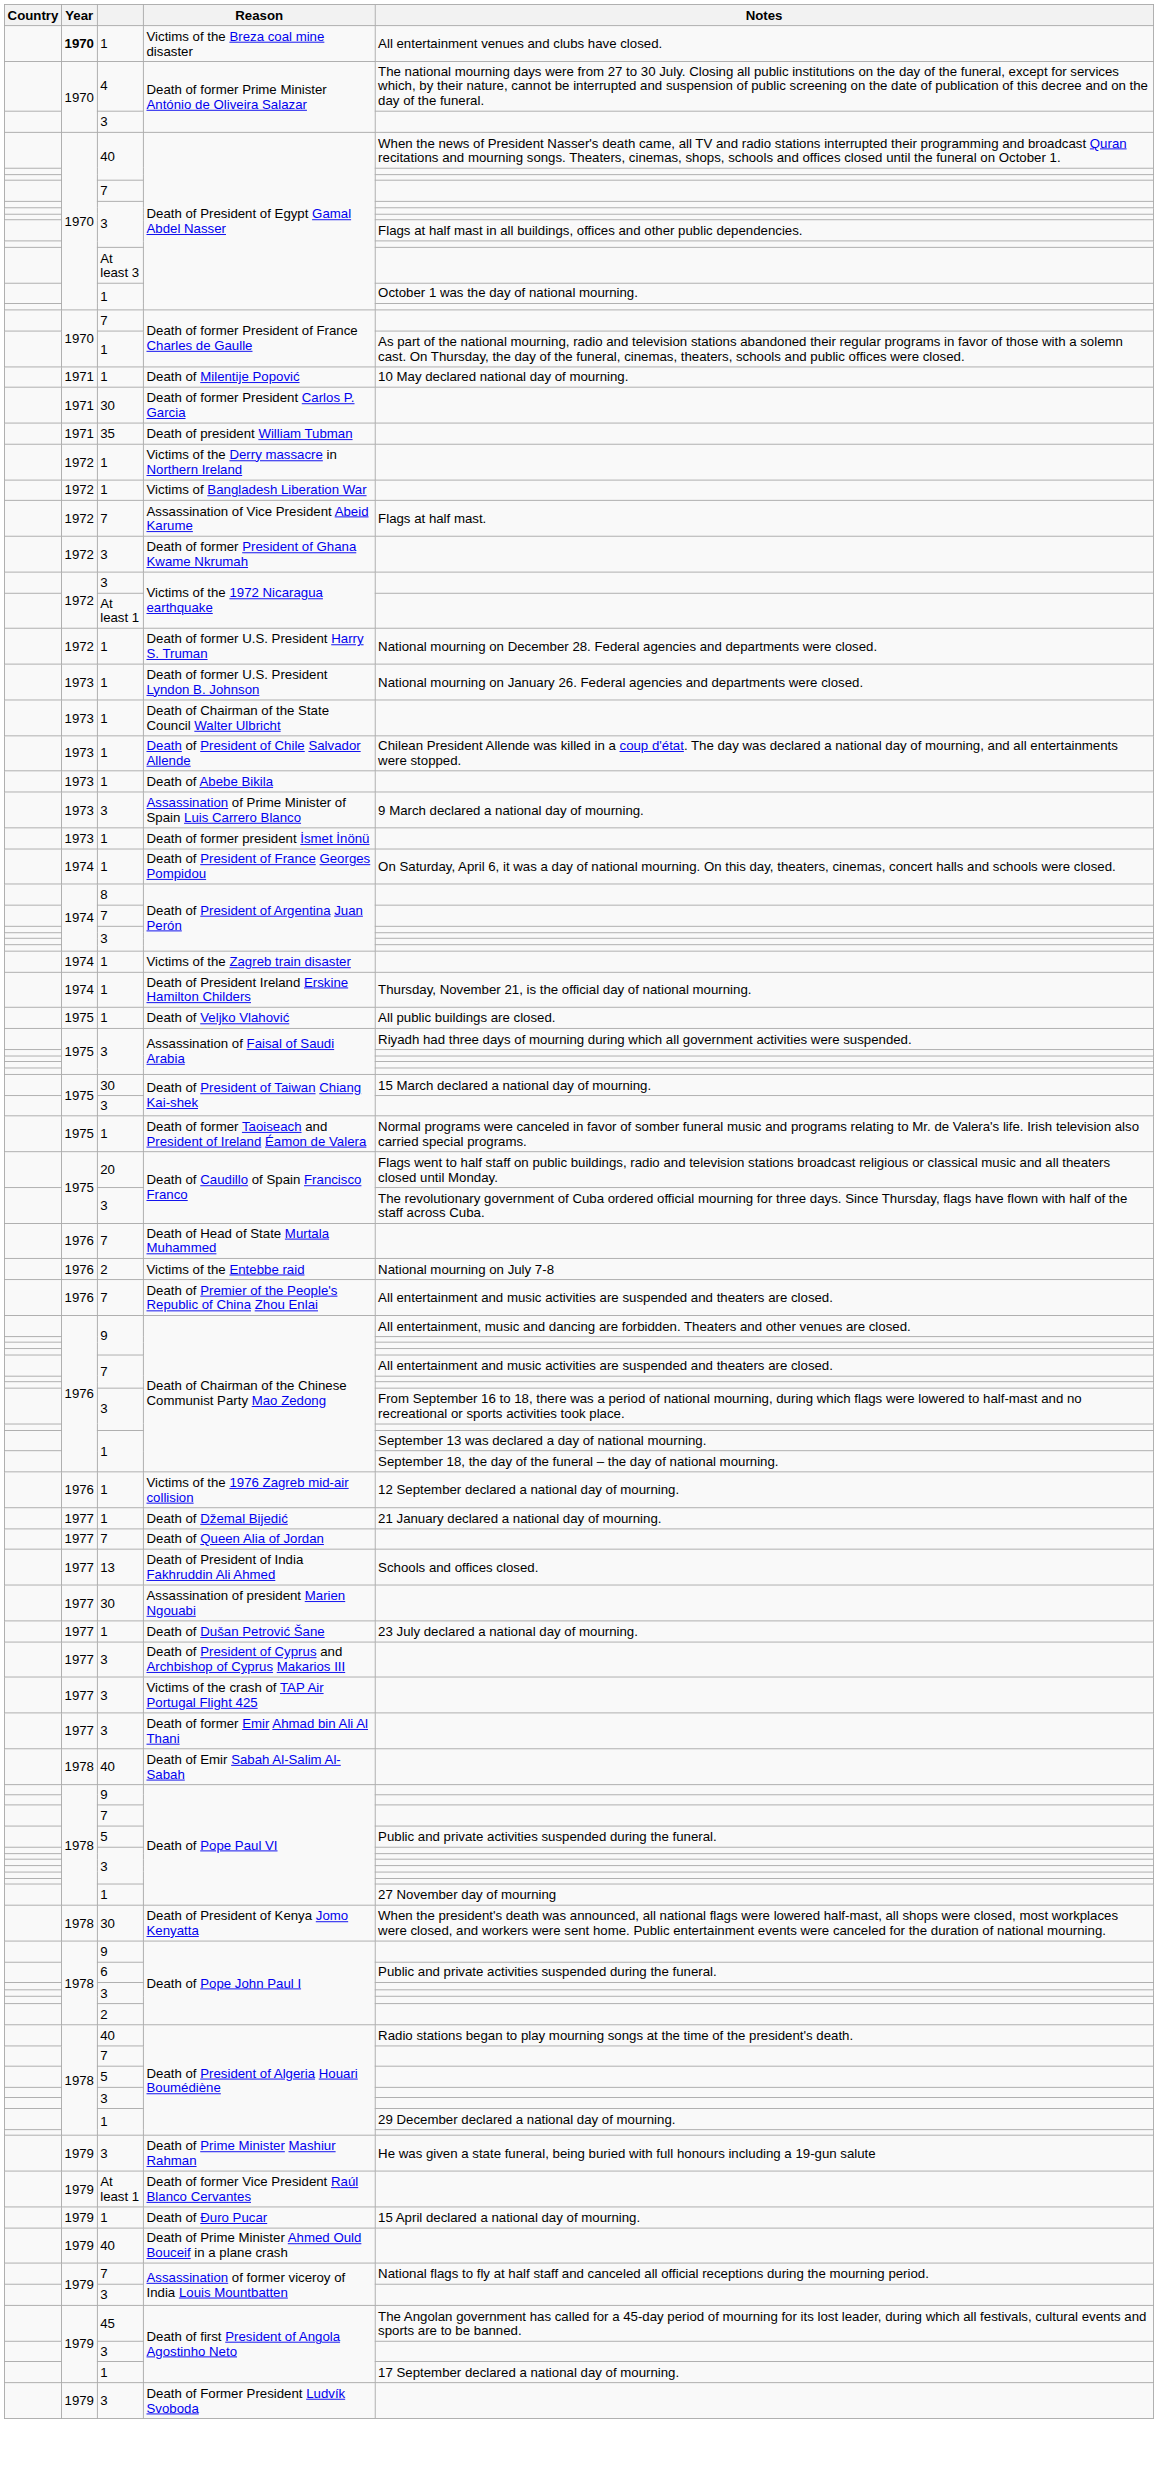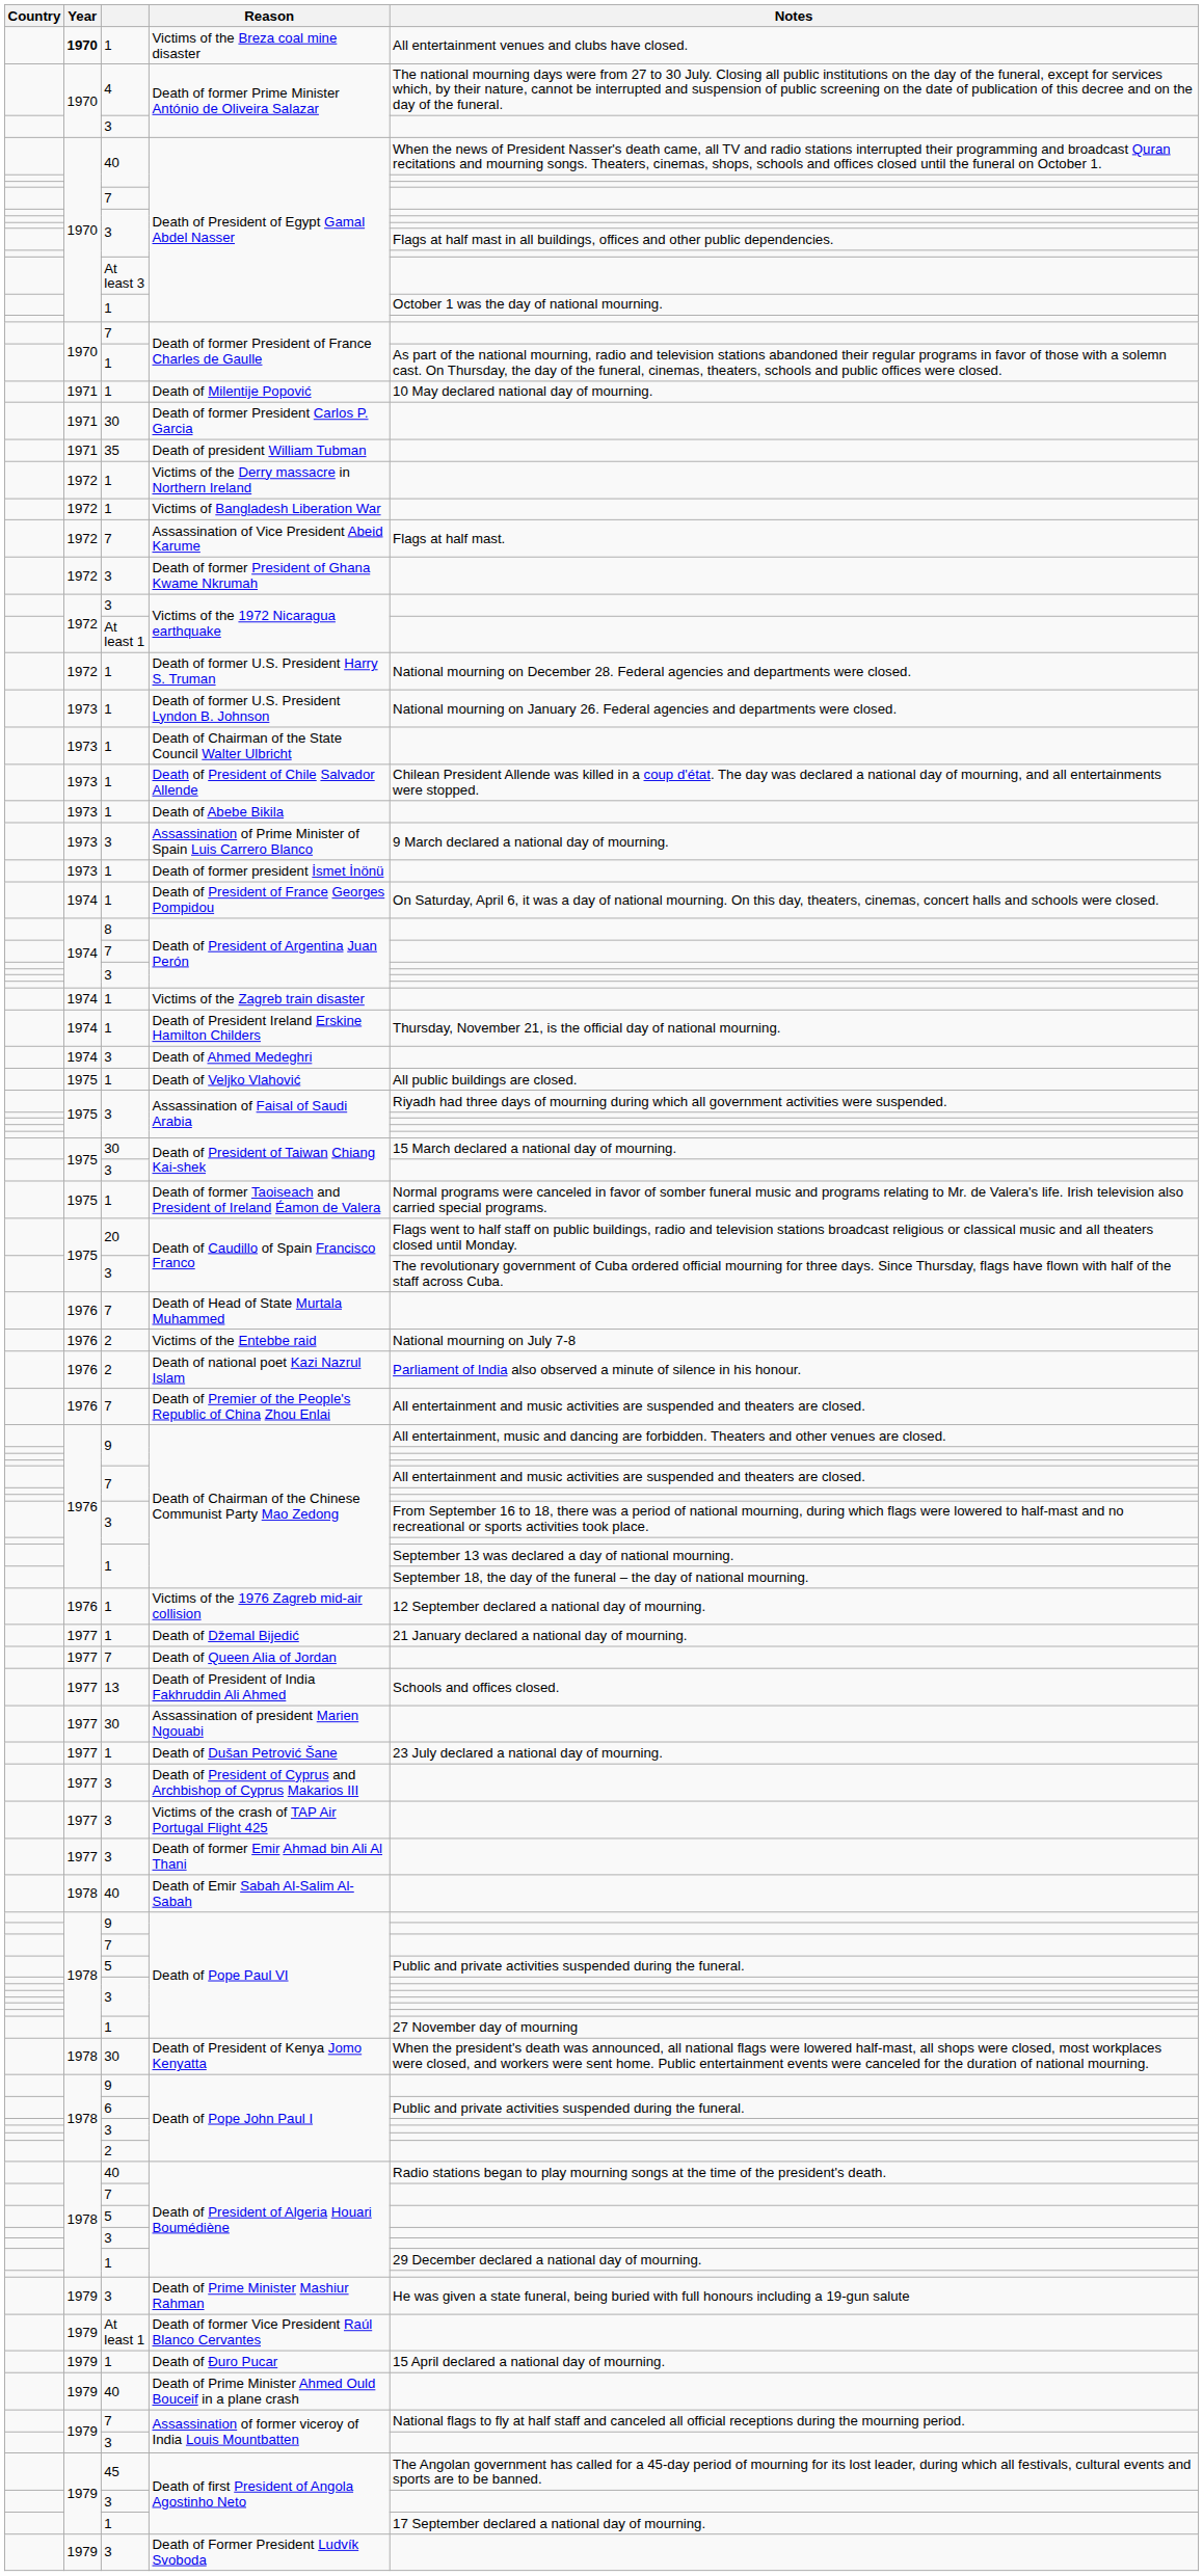+ row: 1974 | 3 | Death of Ahmed Medeghri
+ row: 1976 | 2 | Death of national poet Kazi Nazrul Islam | Parliament of India also observed a minute of silence in his honour.
